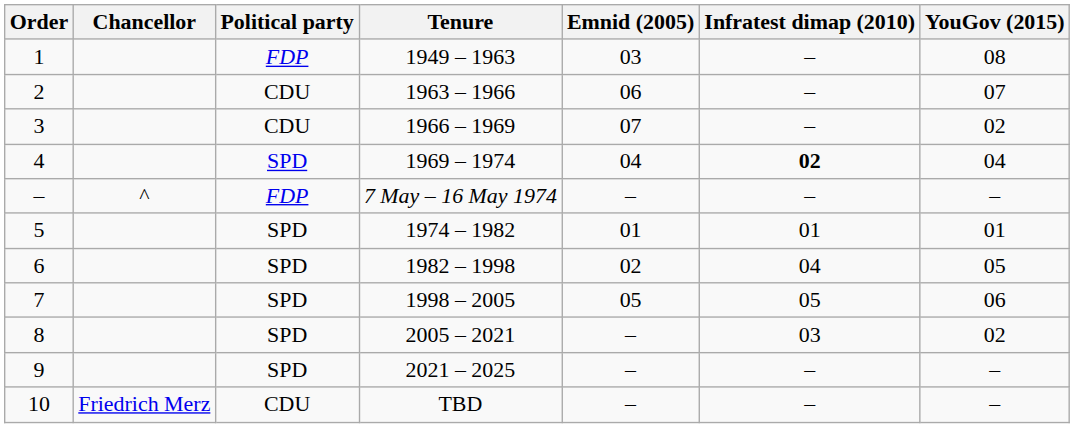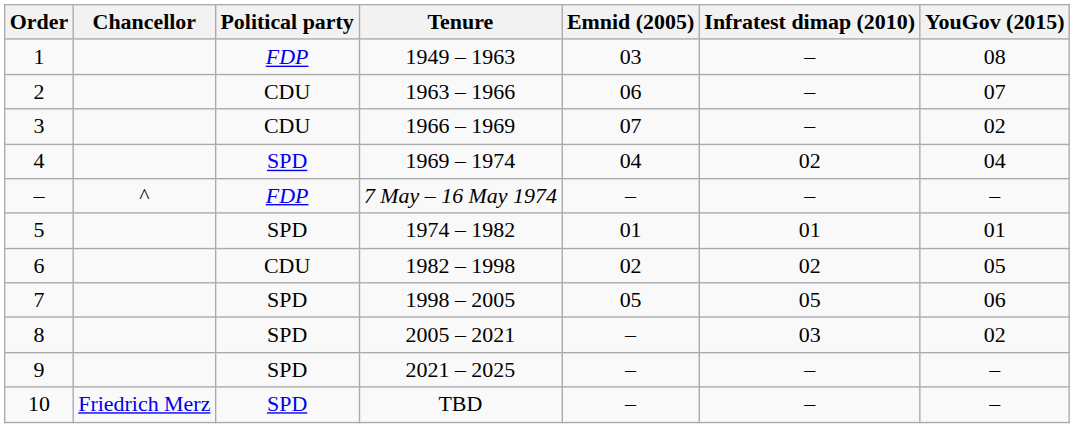4 | Infratest dimap (2010): bold -> normal
6 | Political party: SPD -> CDU
6 | Infratest dimap (2010): 04 -> 02
10 | Political party: CDU -> SPD
